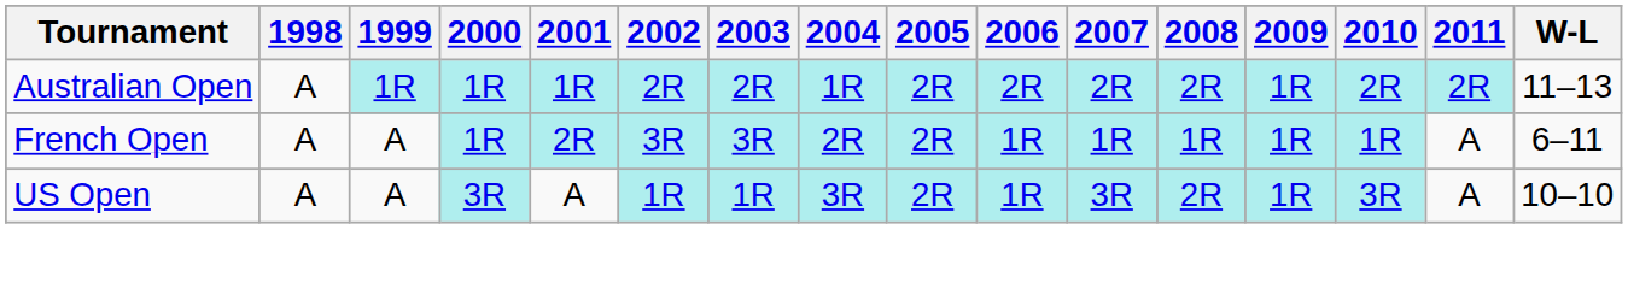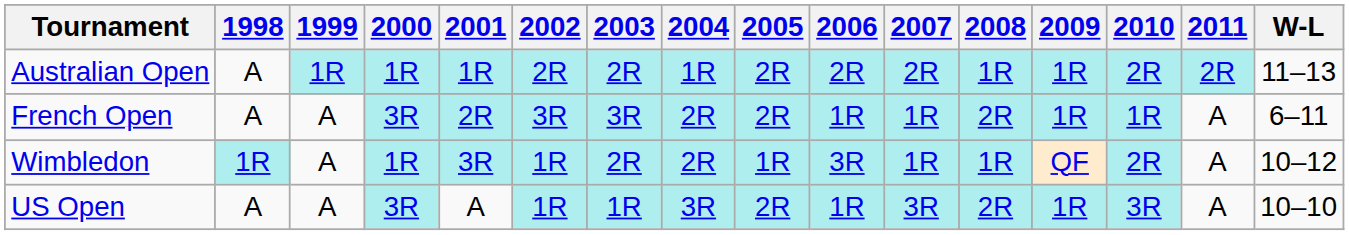Australian Open | 2008: 2R -> 1R
French Open | 2000: 1R -> 3R
French Open | 2008: 1R -> 2R
+ row: Wimbledon | 1R | A | 1R | 3R | 1R | 2R | 2R | 1R | 3R | 1R | 1R | QF | 2R | A | 10–12
